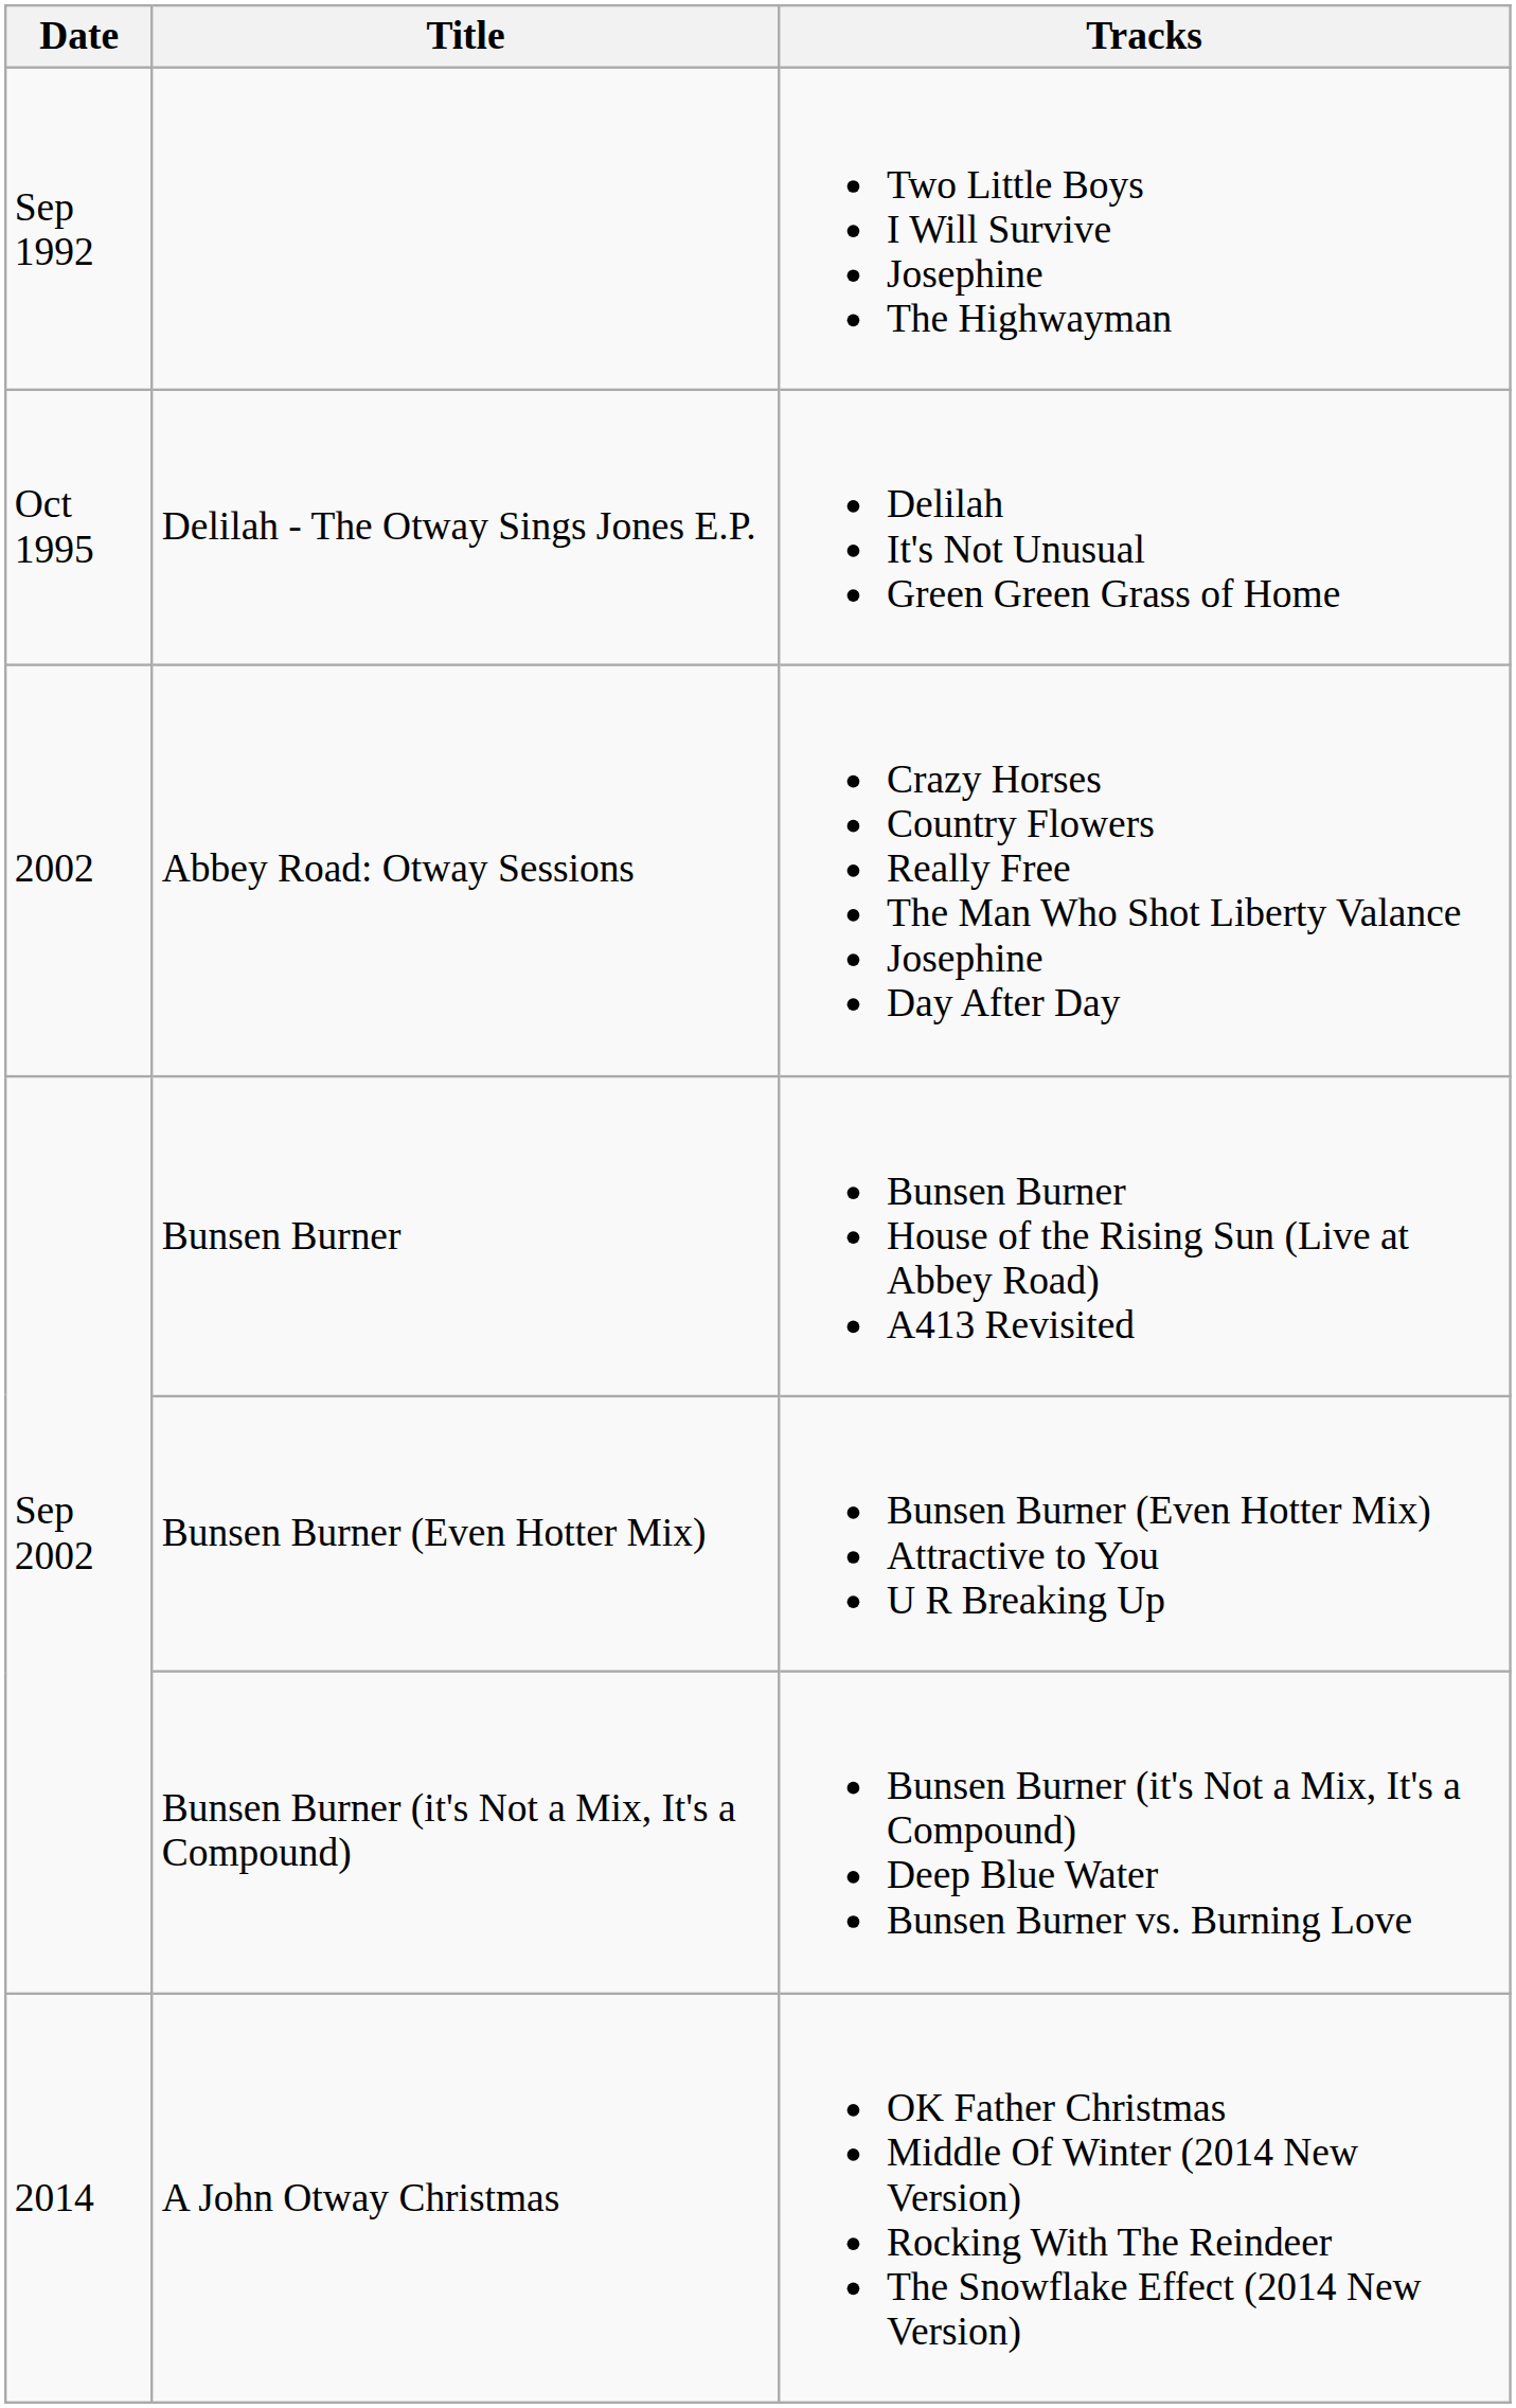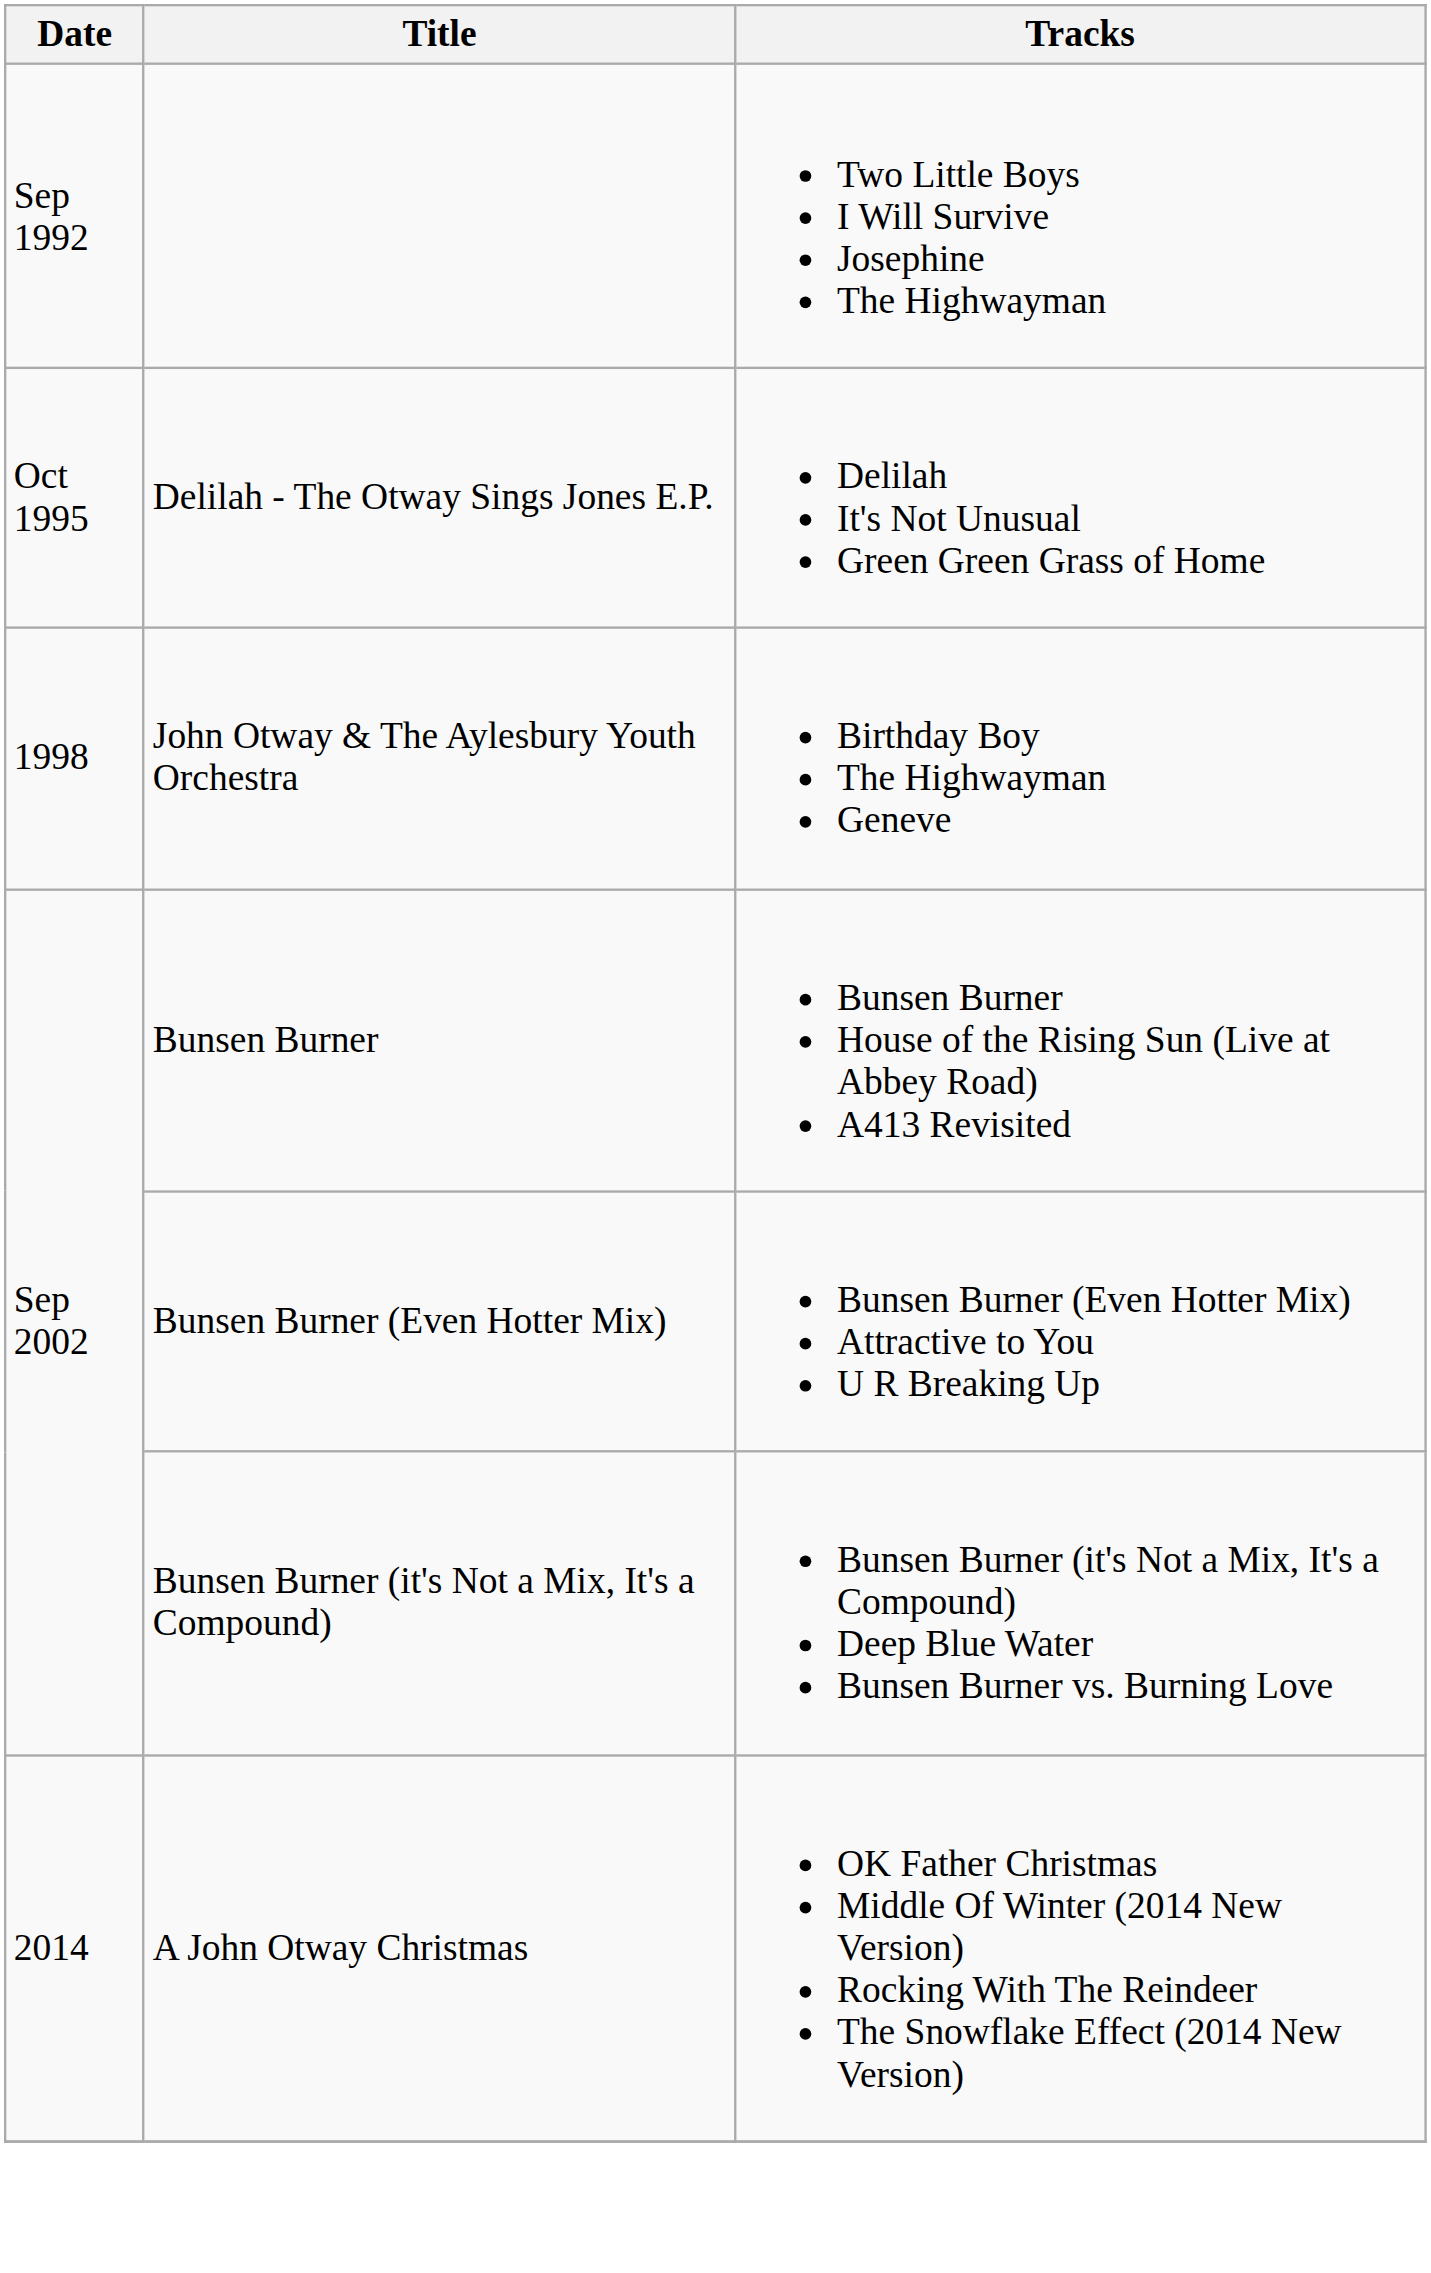+ row: 1998 | John Otway & The Aylesbury Youth Orchestra | Birthday Boy The Highwayman Geneve
- row: 2002 | Abbey Road: Otway Sessions | Crazy Horses Country Flowers Really Free The Man Who Shot Liberty Valance Josephine Day After Day
